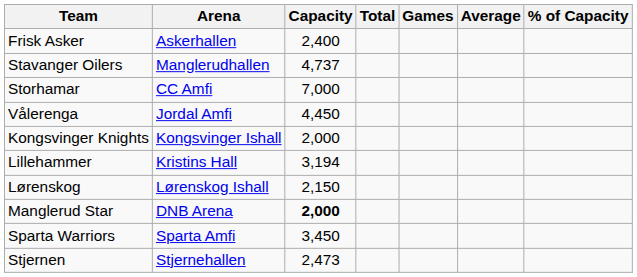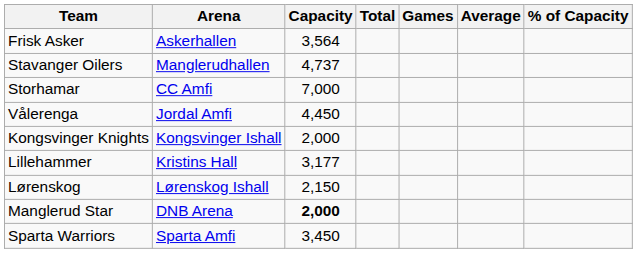Frisk Asker | Capacity: 2,400 -> 3,564
Lillehammer | Capacity: 3,194 -> 3,177
- row: Stjernen | Stjernehallen | 2,473
